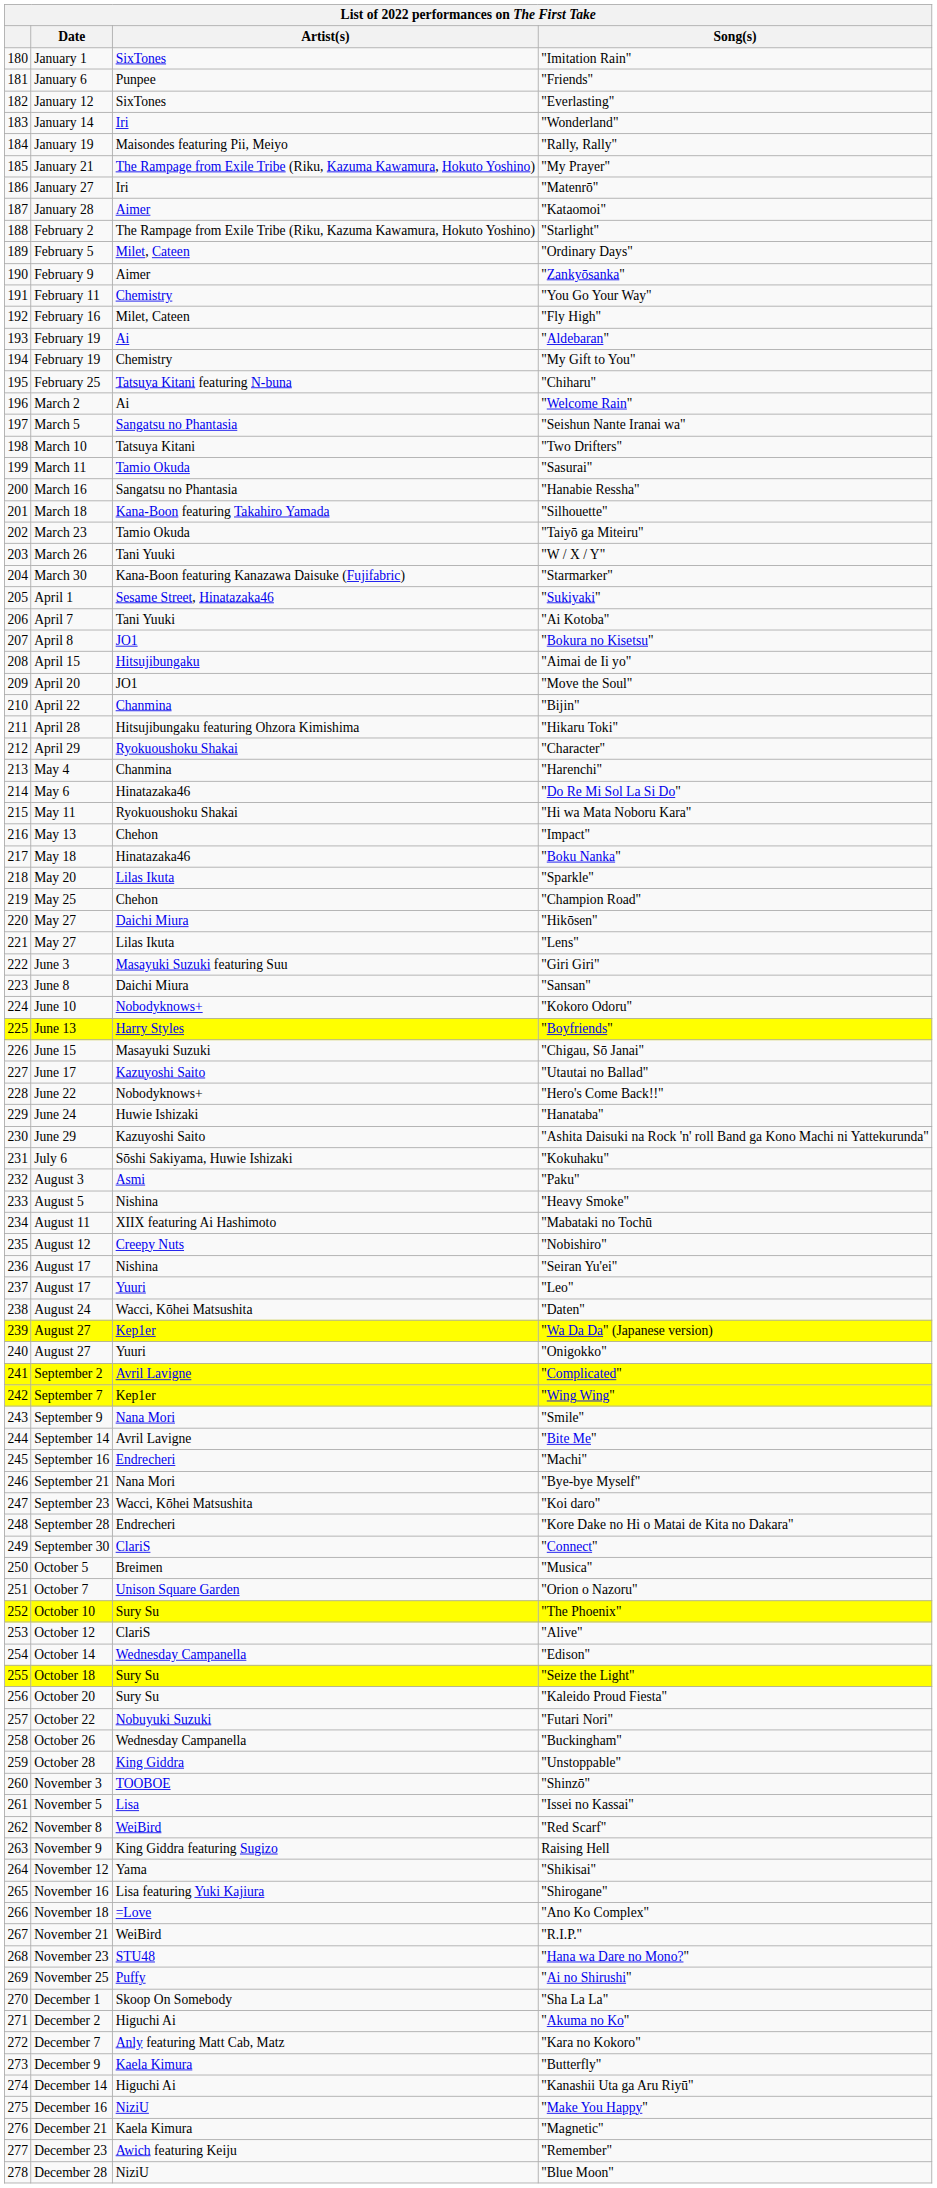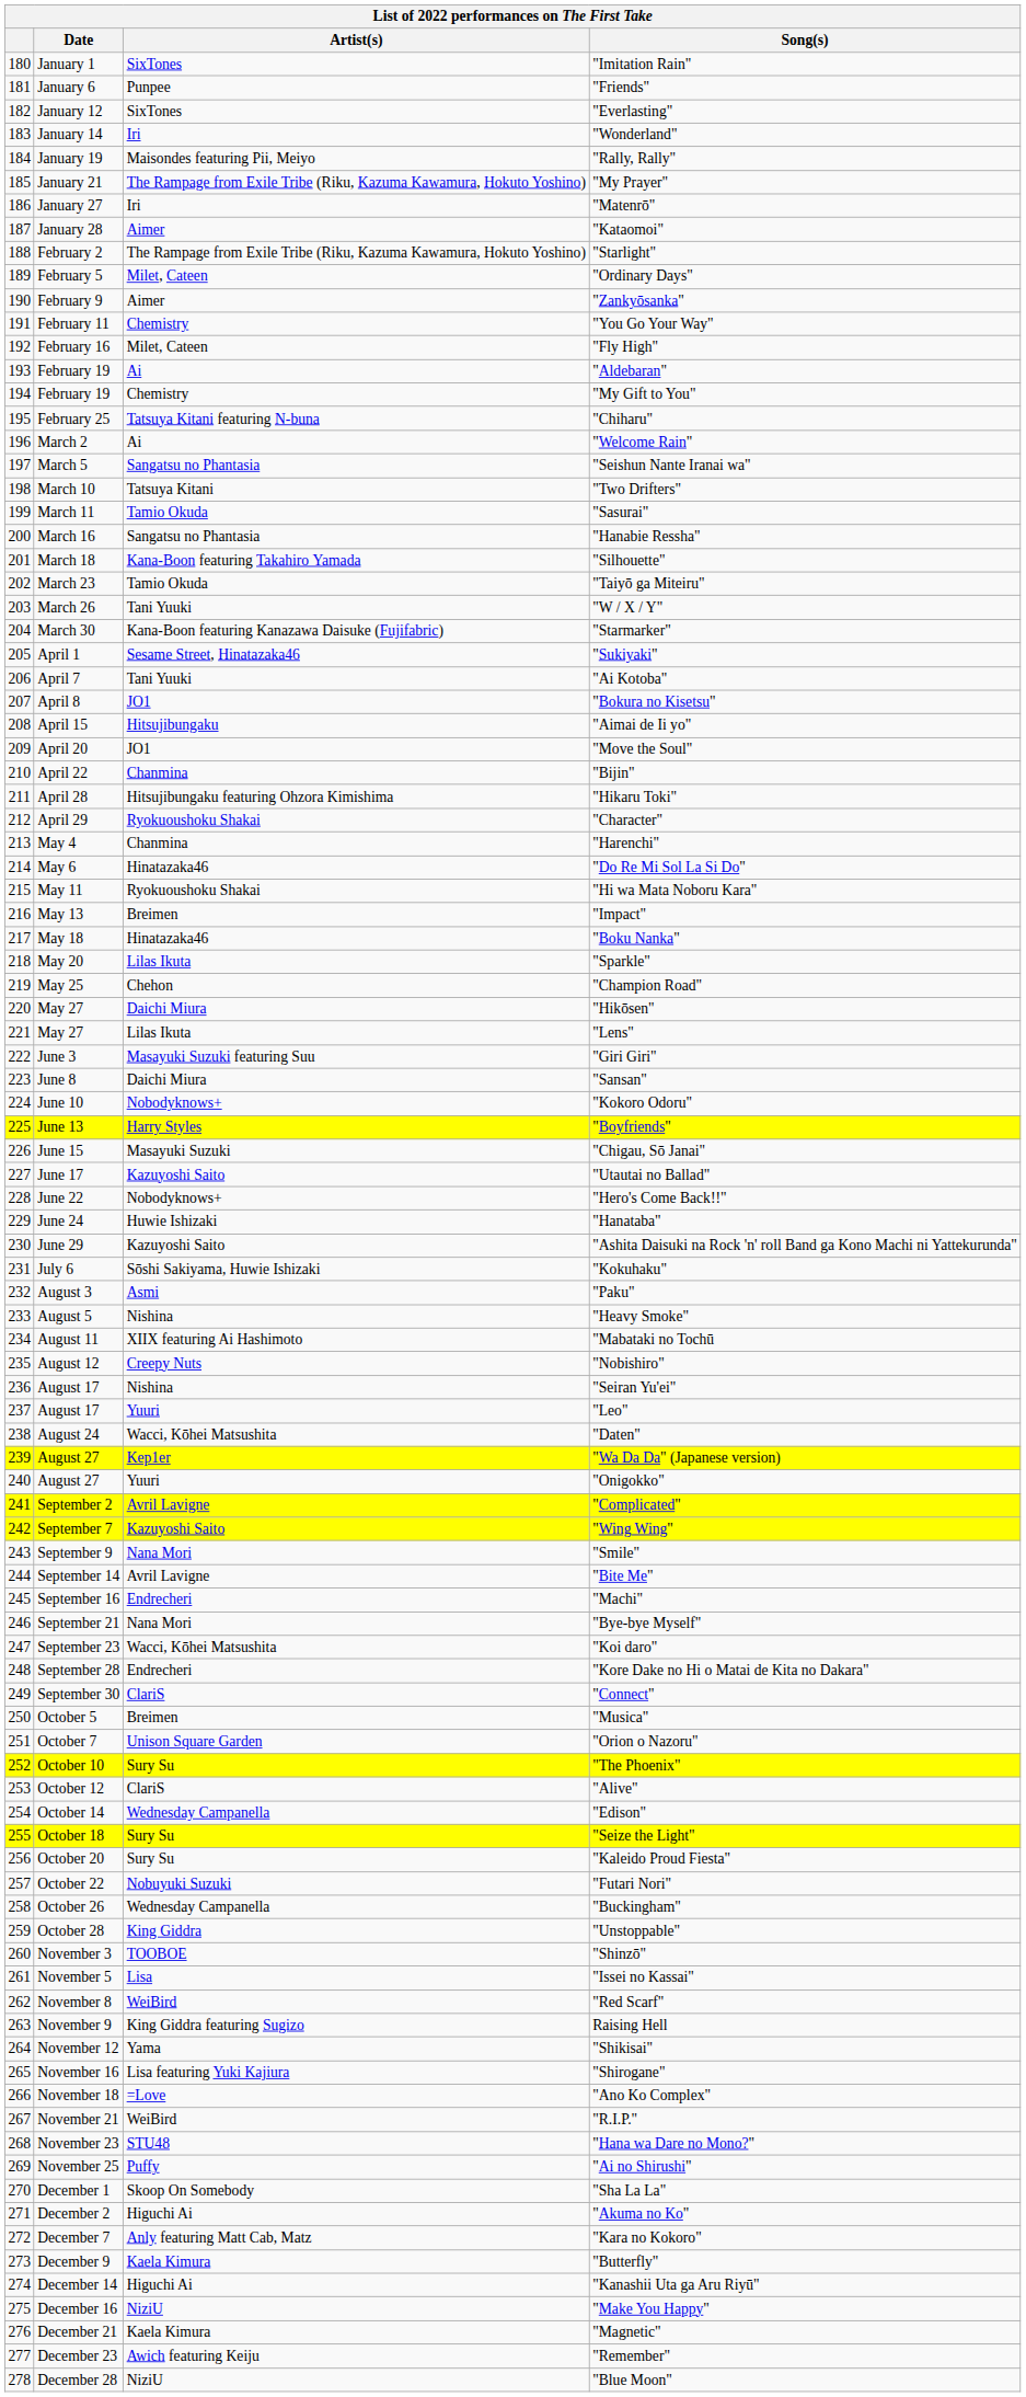"Impact" | Artist(s): Chehon -> Breimen
"Wing Wing" | Artist(s): Kep1er -> Kazuyoshi Saito
